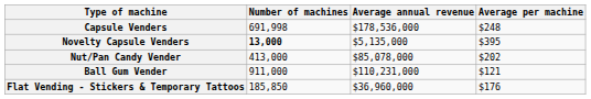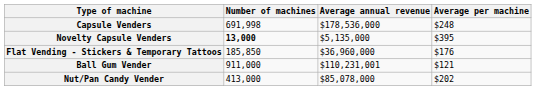rows swapped: Nut/Pan Candy Vender <-> Flat Vending - Stickers & Temporary Tattoos
Ball Gum Vender | Average annual revenue: $110,231,000 -> $110,231,001
